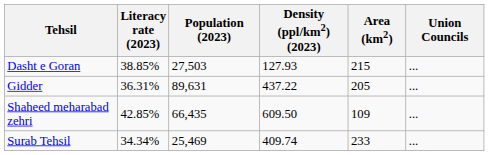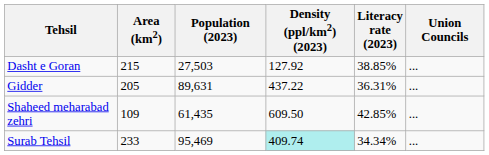columns swapped: Area (km2) <-> Literacy rate (2023)
Dasht e Goran | Density (ppl/km2) (2023): 127.93 -> 127.92
Shaheed meharabad zehri | Population (2023): 66,435 -> 61,435
Surab Tehsil | Population (2023): 25,469 -> 95,469
Surab Tehsil | Density (ppl/km2) (2023): no background -> paleturquoise background
